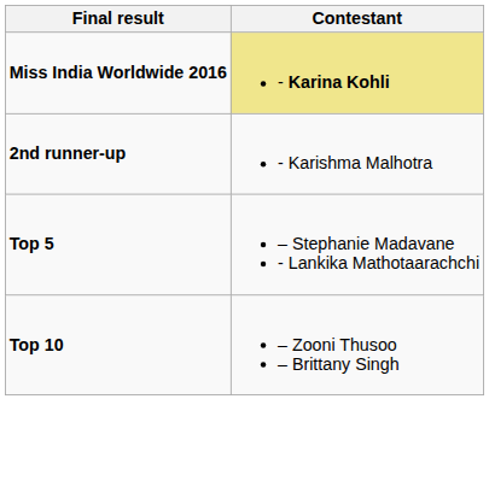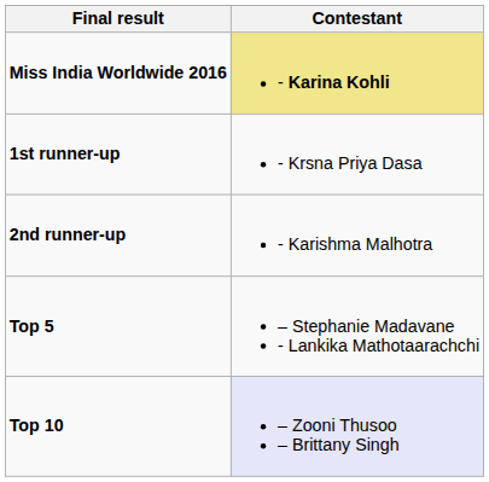+ row: 1st runner-up | - Krsna Priya Dasa
Top 10 | Contestant: no background -> lavender background
